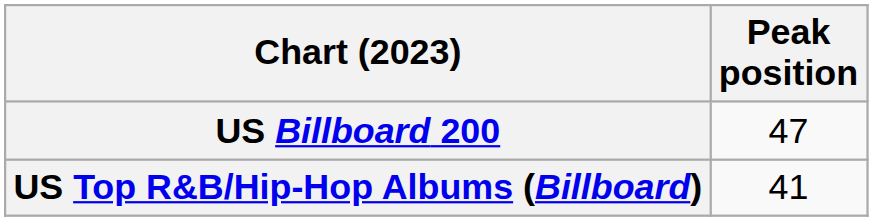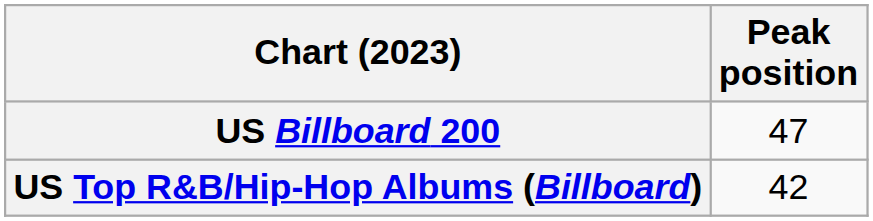US Top R&B/Hip-Hop Albums (Billboard) | Peak position: 41 -> 42
